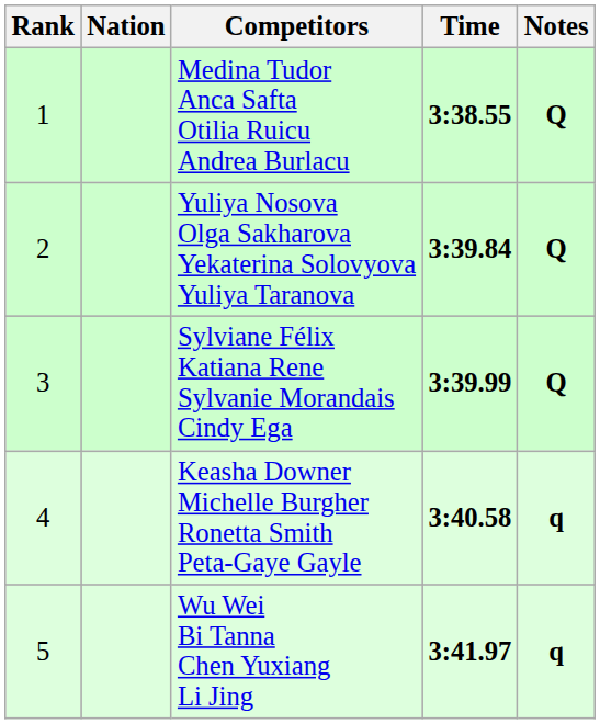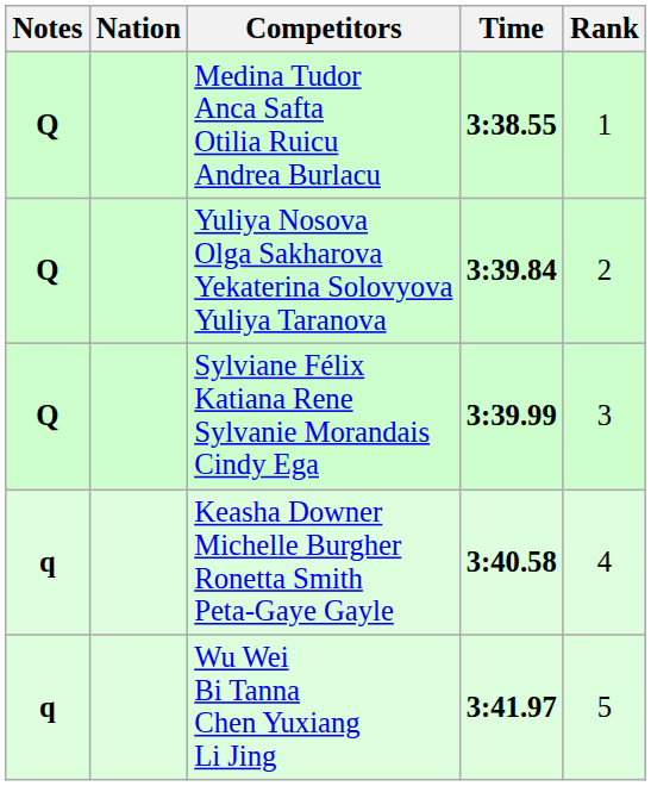columns swapped: Rank <-> Notes
